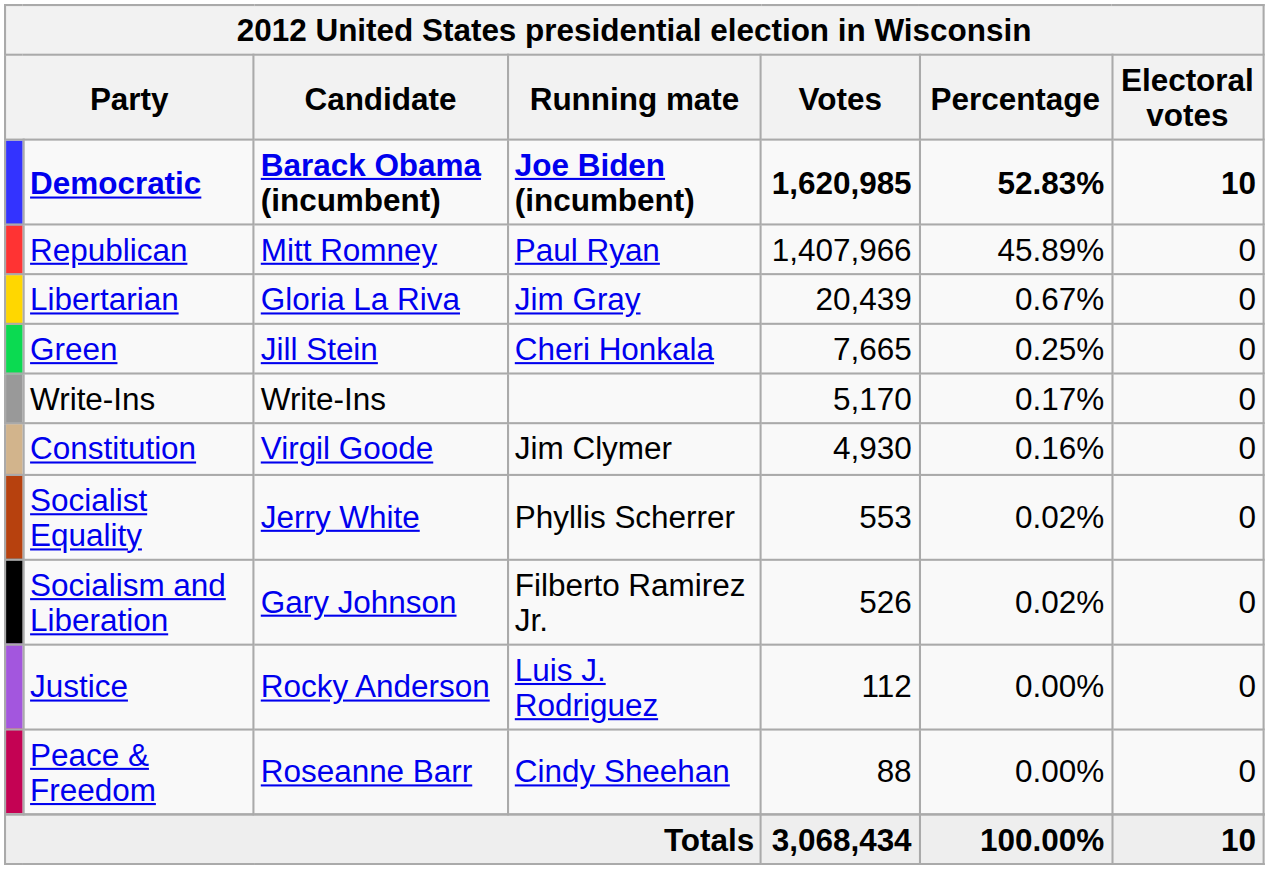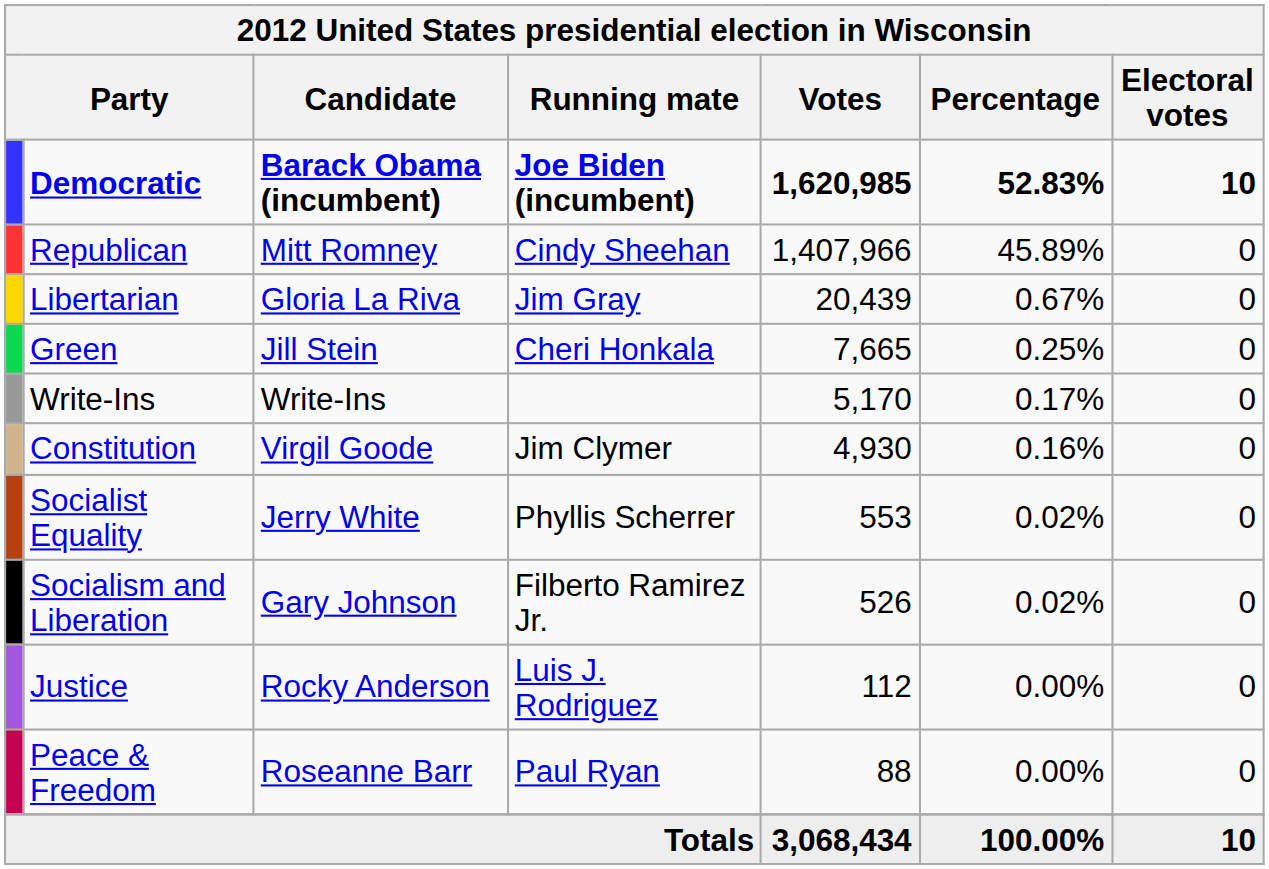Republican | Running mate: Paul Ryan -> Cindy Sheehan
Peace & Freedom | Running mate: Cindy Sheehan -> Paul Ryan
